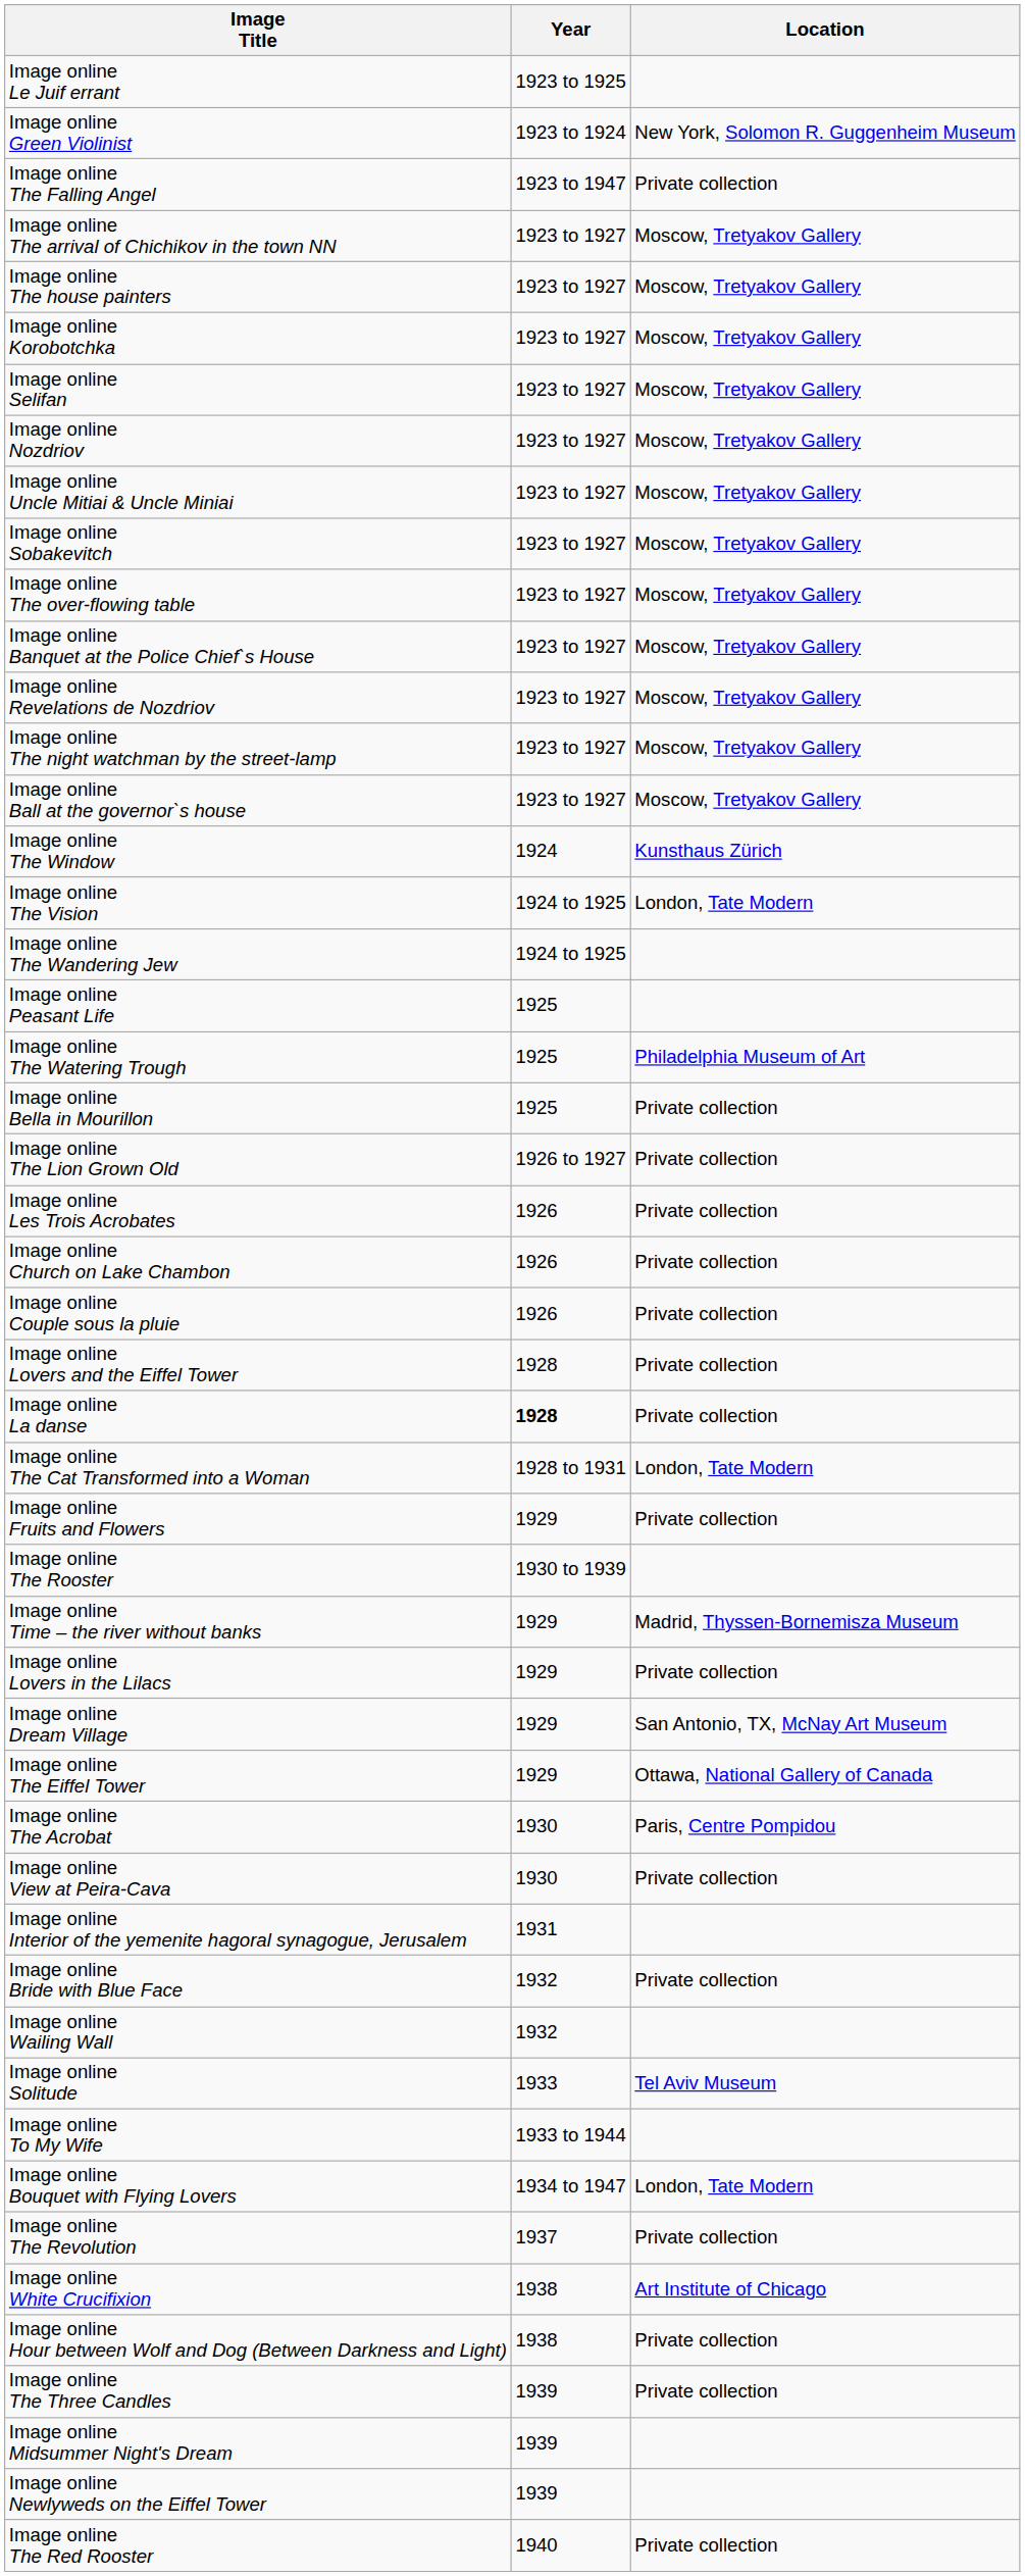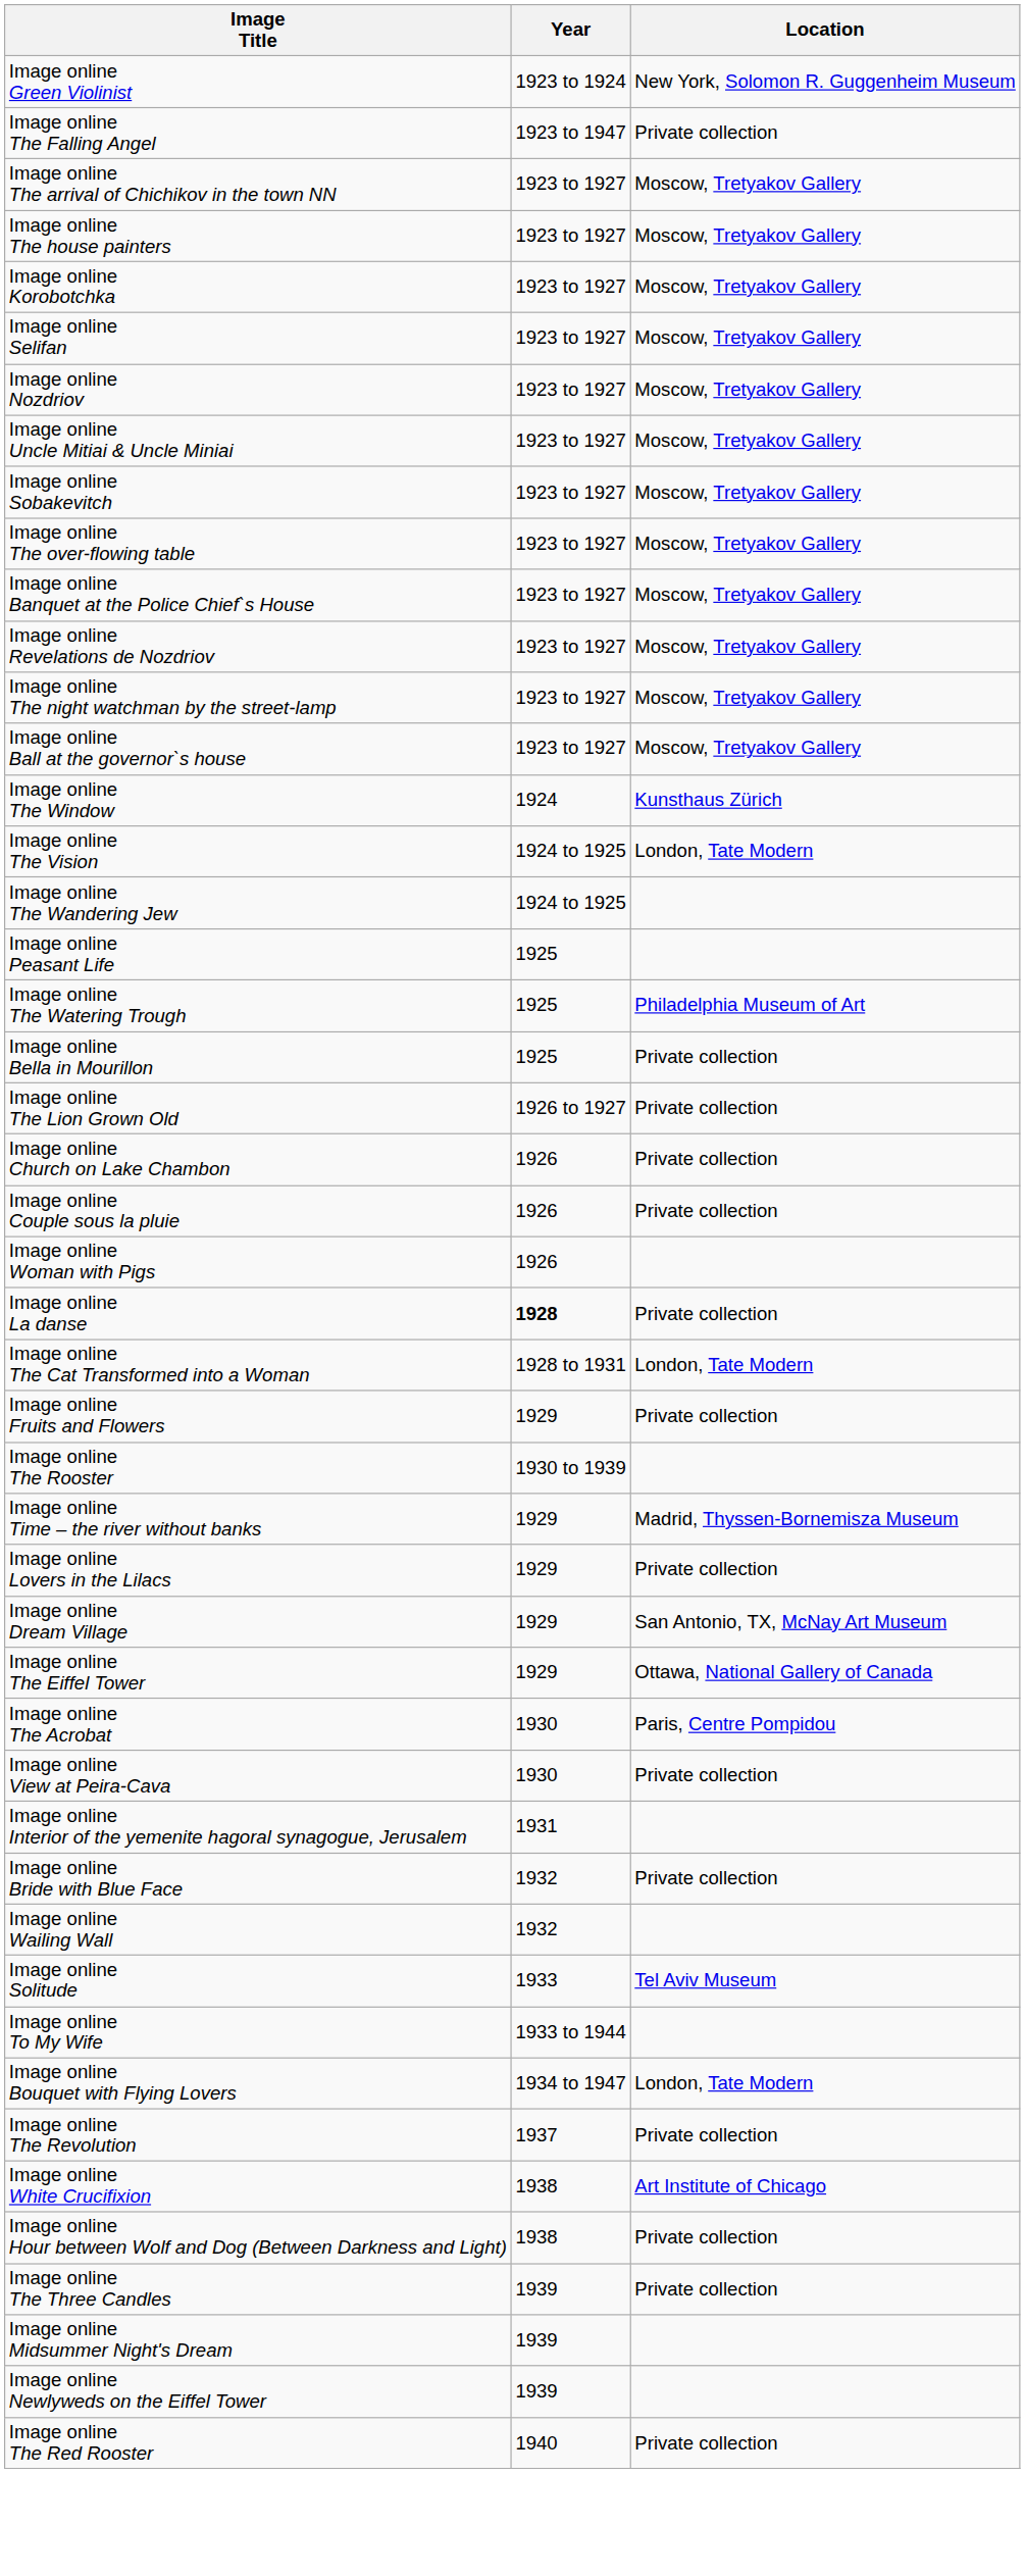- row: Image online Le Juif errant | 1923 to 1925
- row: Image online Les Trois Acrobates | 1926 | Private collection
+ row: Image online Woman with Pigs | 1926
- row: Image online Lovers and the Eiffel Tower | 1928 | Private collection
